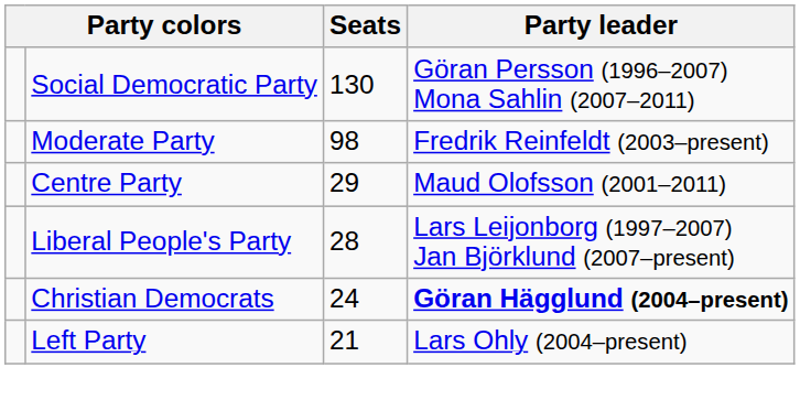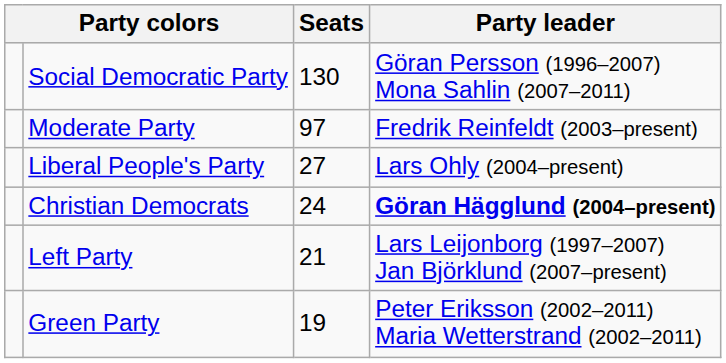Moderate Party | Seats: 98 -> 97
- row: Centre Party | 29 | Maud Olofsson (2001–2011)
Liberal People's Party | Seats: 28 -> 27
Liberal People's Party | Party leader: Lars Leijonborg (1997–2007) Jan Björklund (2007–present) -> Lars Ohly (2004–present)
Left Party | Party leader: Lars Ohly (2004–present) -> Lars Leijonborg (1997–2007) Jan Björklund (2007–present)
+ row: Green Party | 19 | Peter Eriksson (2002–2011) Maria Wetterstrand (2002–2011)
